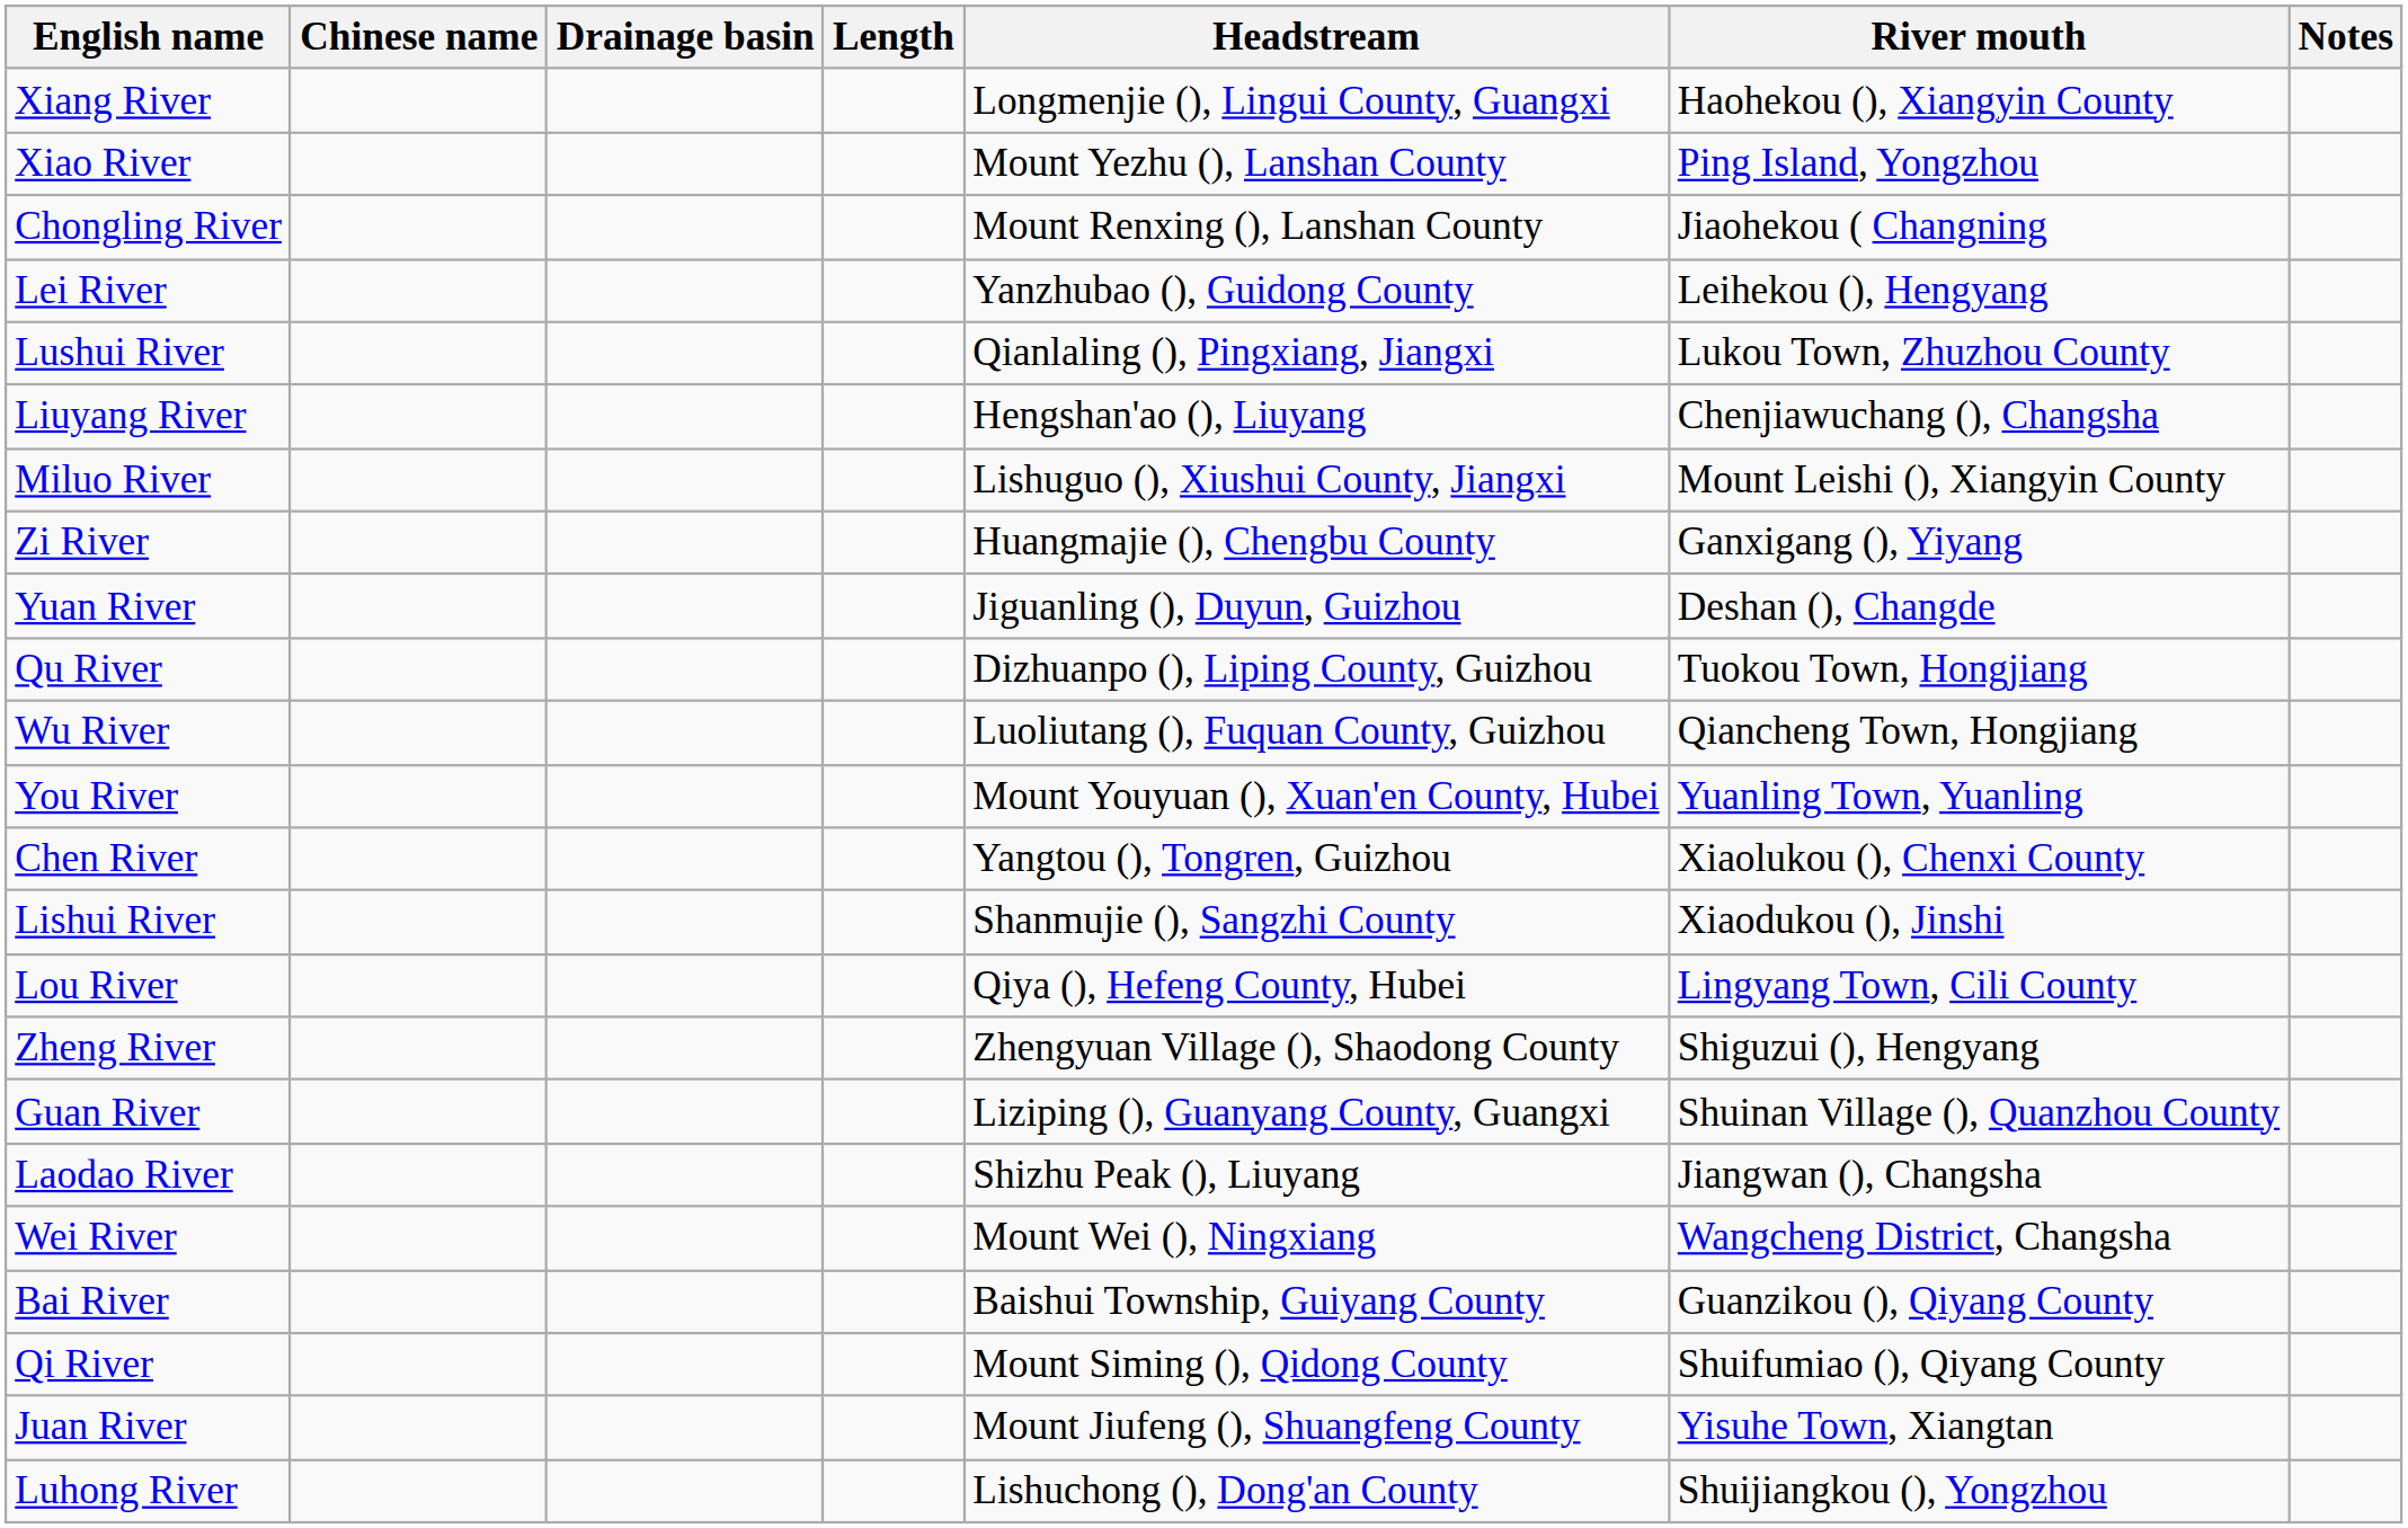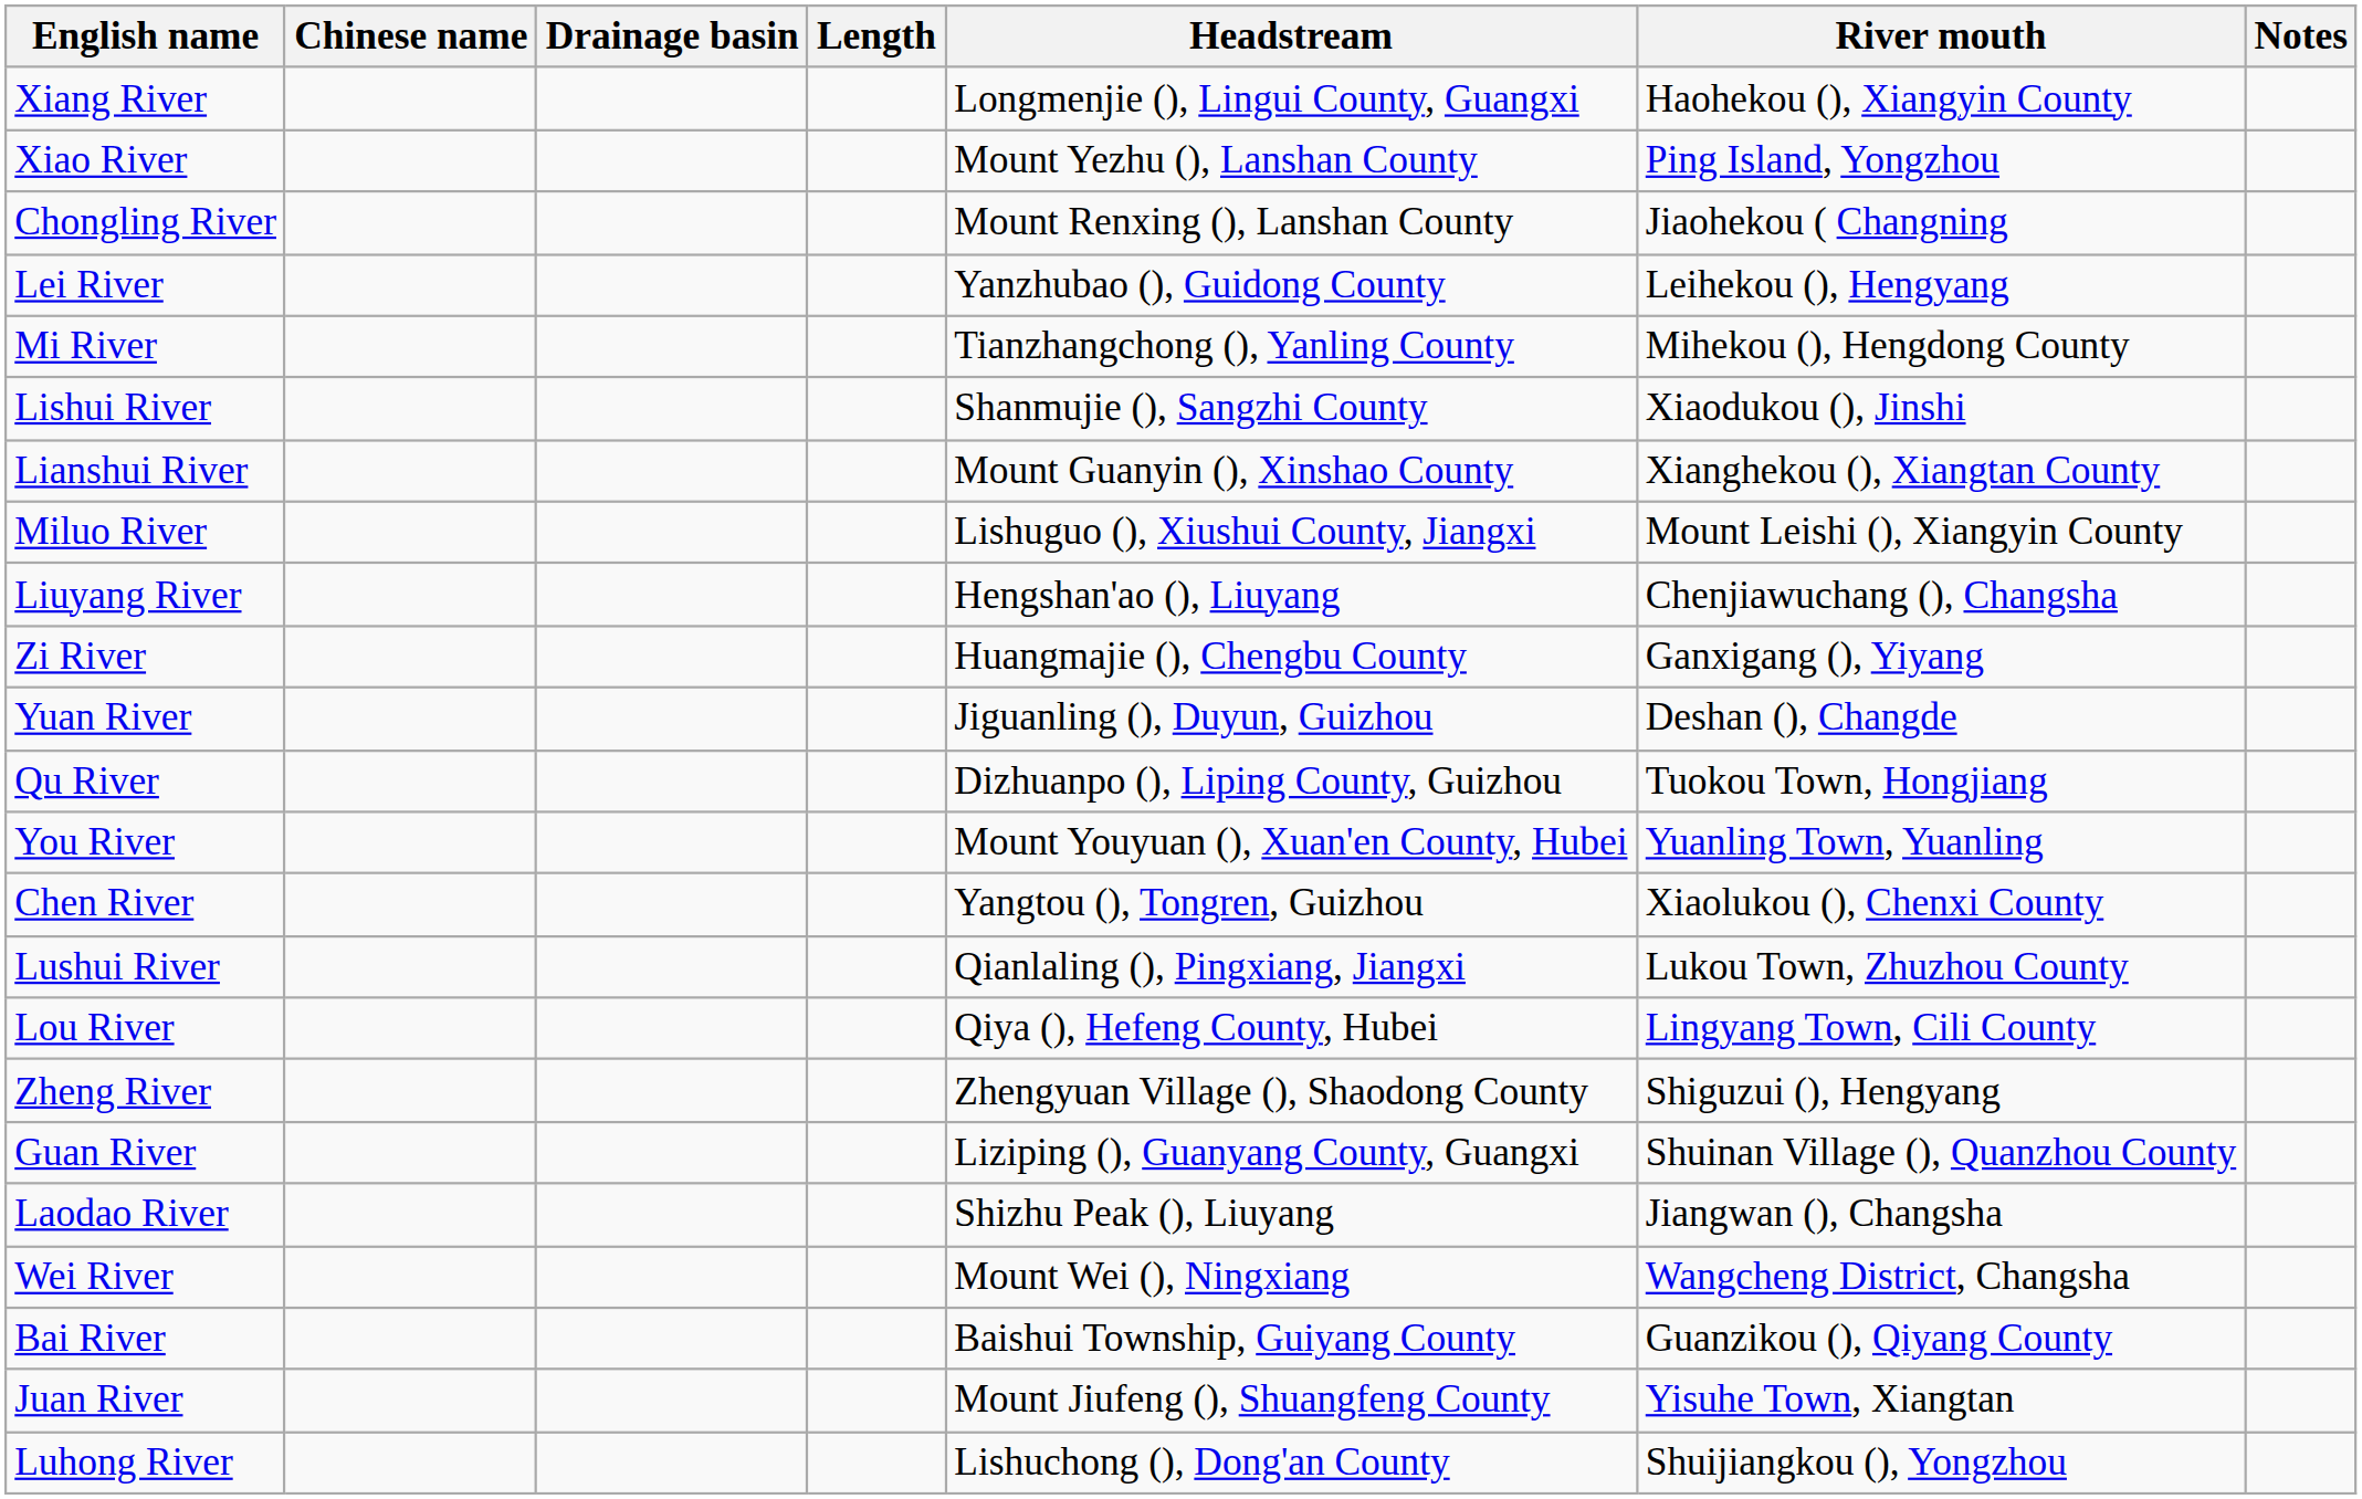+ row: Mi River | Tianzhangchong (), Yanling County | Mihekou (), Hengdong County
rows swapped: Lushui River <-> Lishui River
+ row: Lianshui River | Mount Guanyin (), Xinshao County | Xianghekou (), Xiangtan County
rows swapped: Liuyang River <-> Miluo River
- row: Wu River | Luoliutang (), Fuquan County, Guizhou | Qiancheng Town, Hongjiang
- row: Qi River | Mount Siming (), Qidong County | Shuifumiao (), Qiyang County
